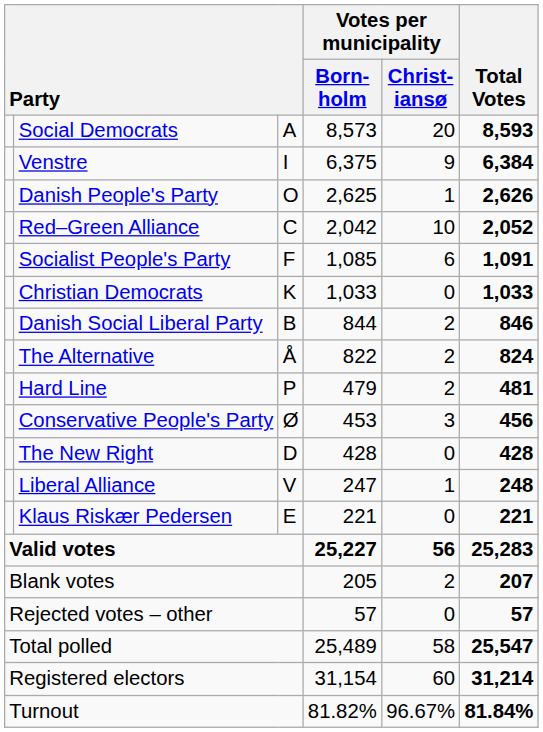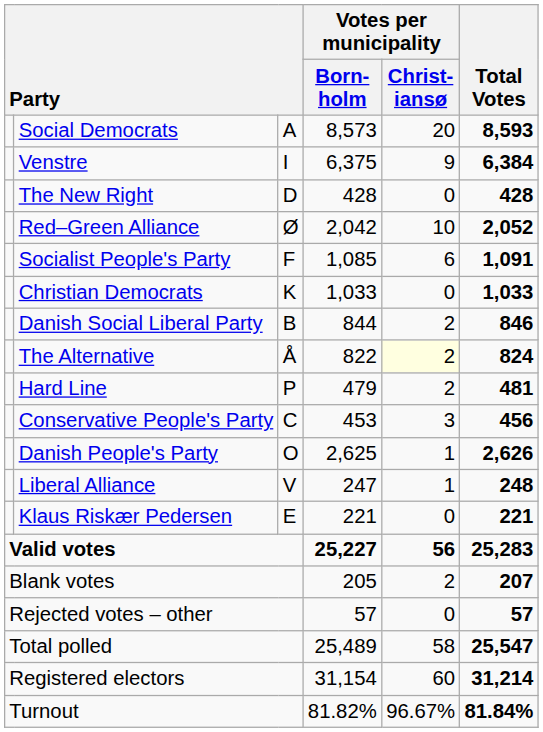rows swapped: Danish People's Party <-> The New Right
Red–Green Alliance | column 3: C -> Ø
The Alternative | Votes per municipality / Christ- iansø: no background -> lightyellow background
Conservative People's Party | column 3: Ø -> C
